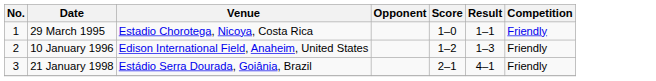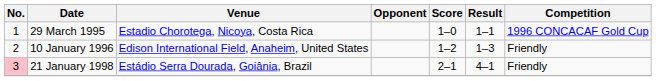29 March 1995 | Competition: Friendly -> 1996 CONCACAF Gold Cup
21 January 1998 | No.: no background -> pink background
